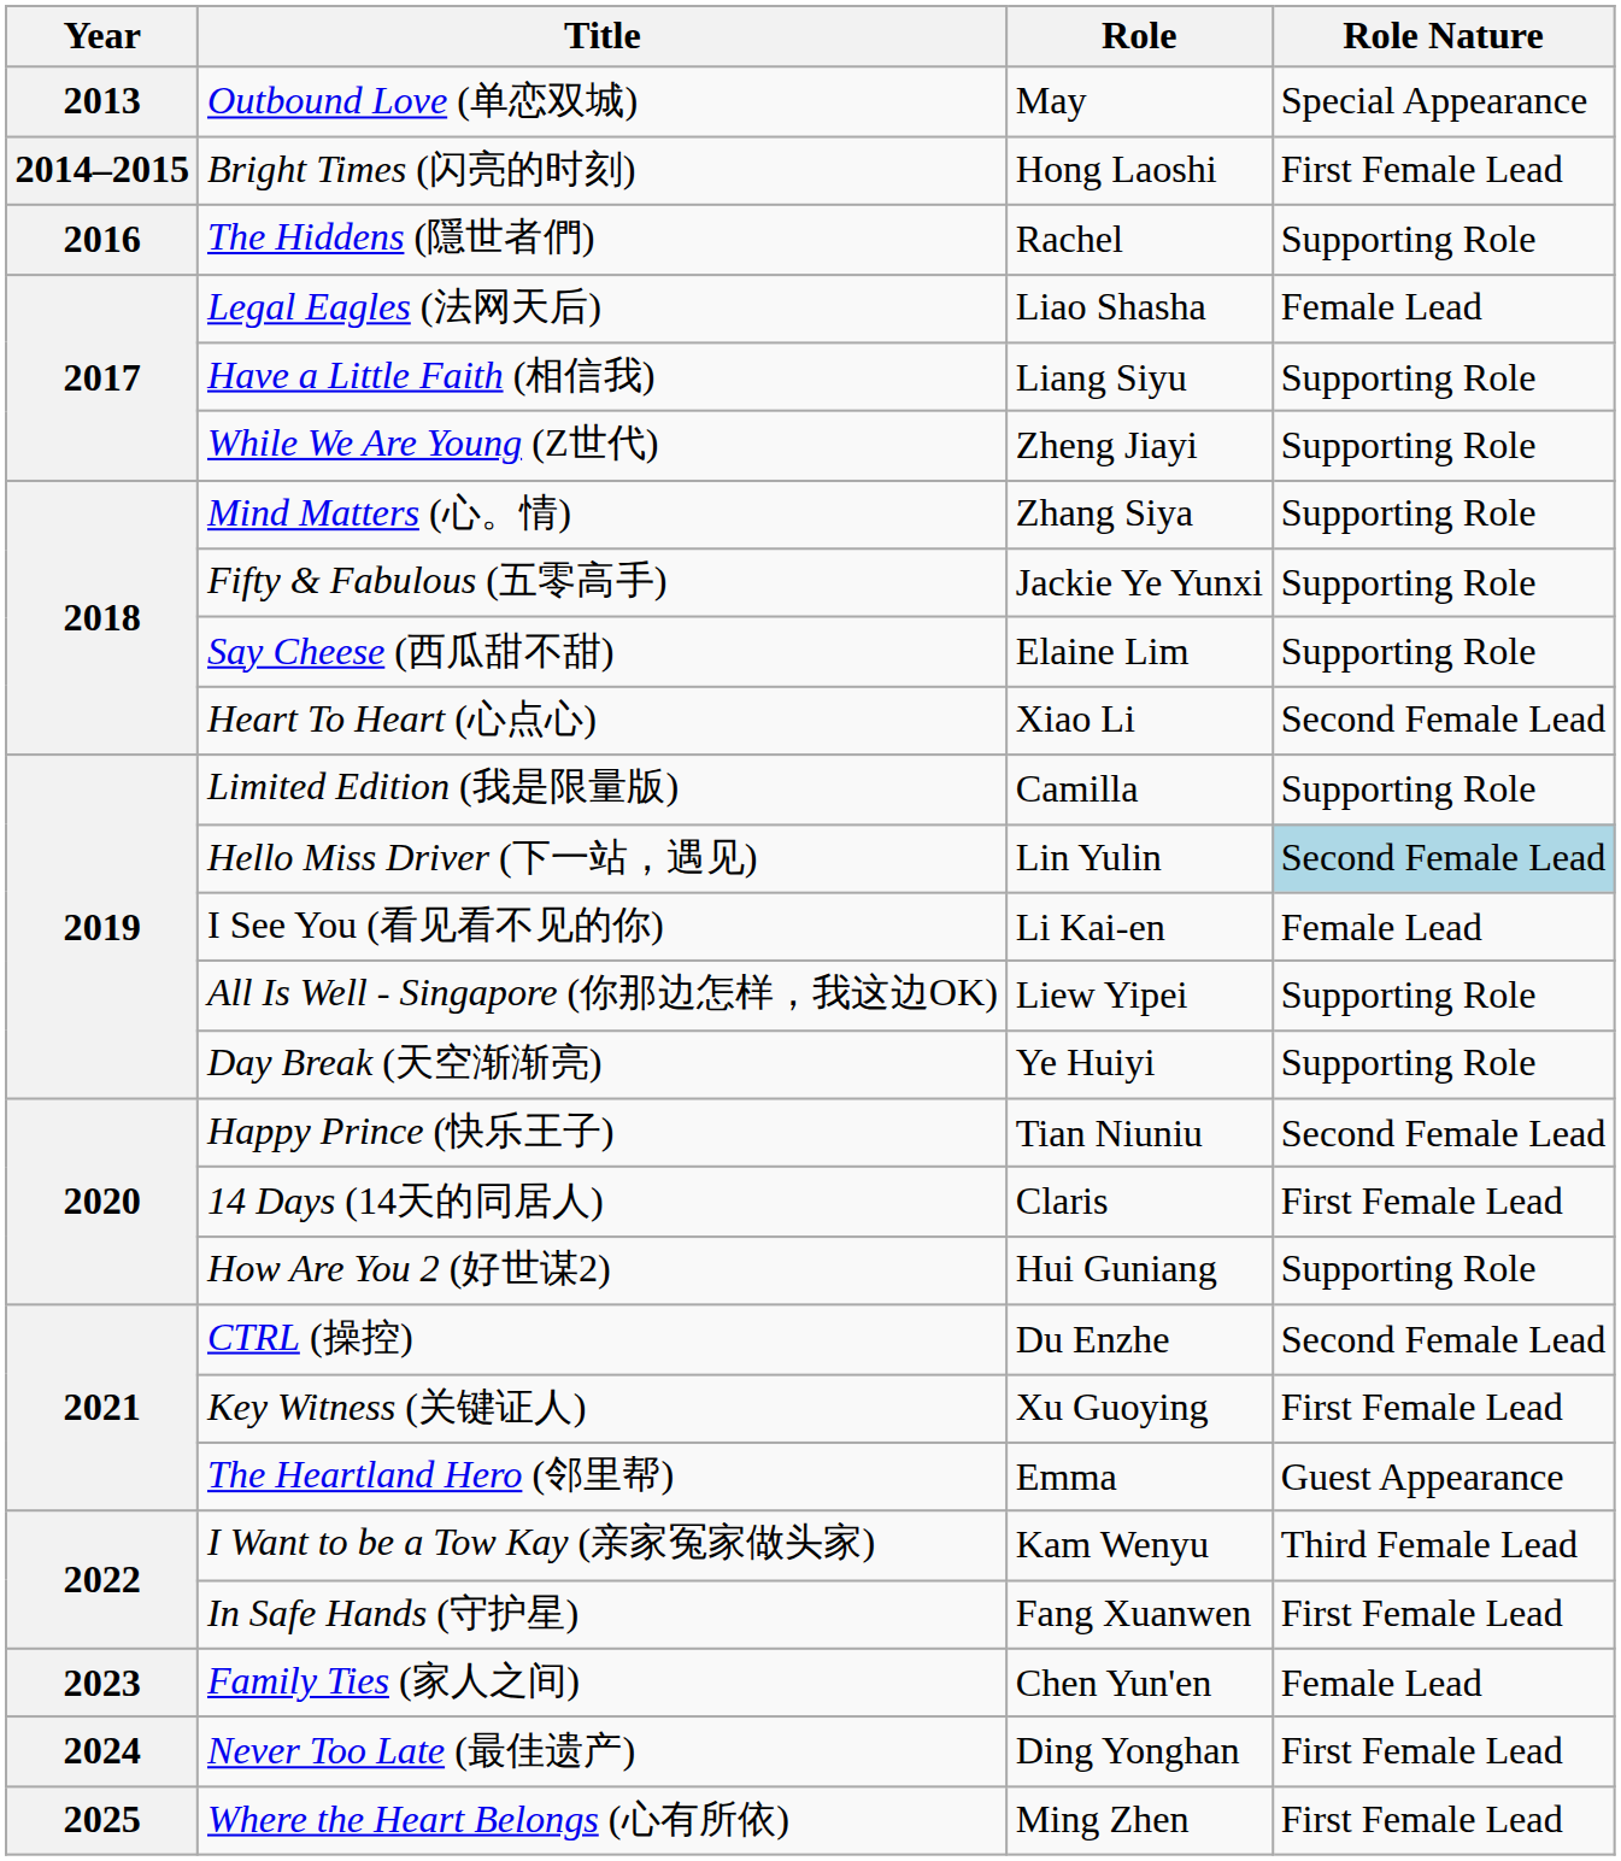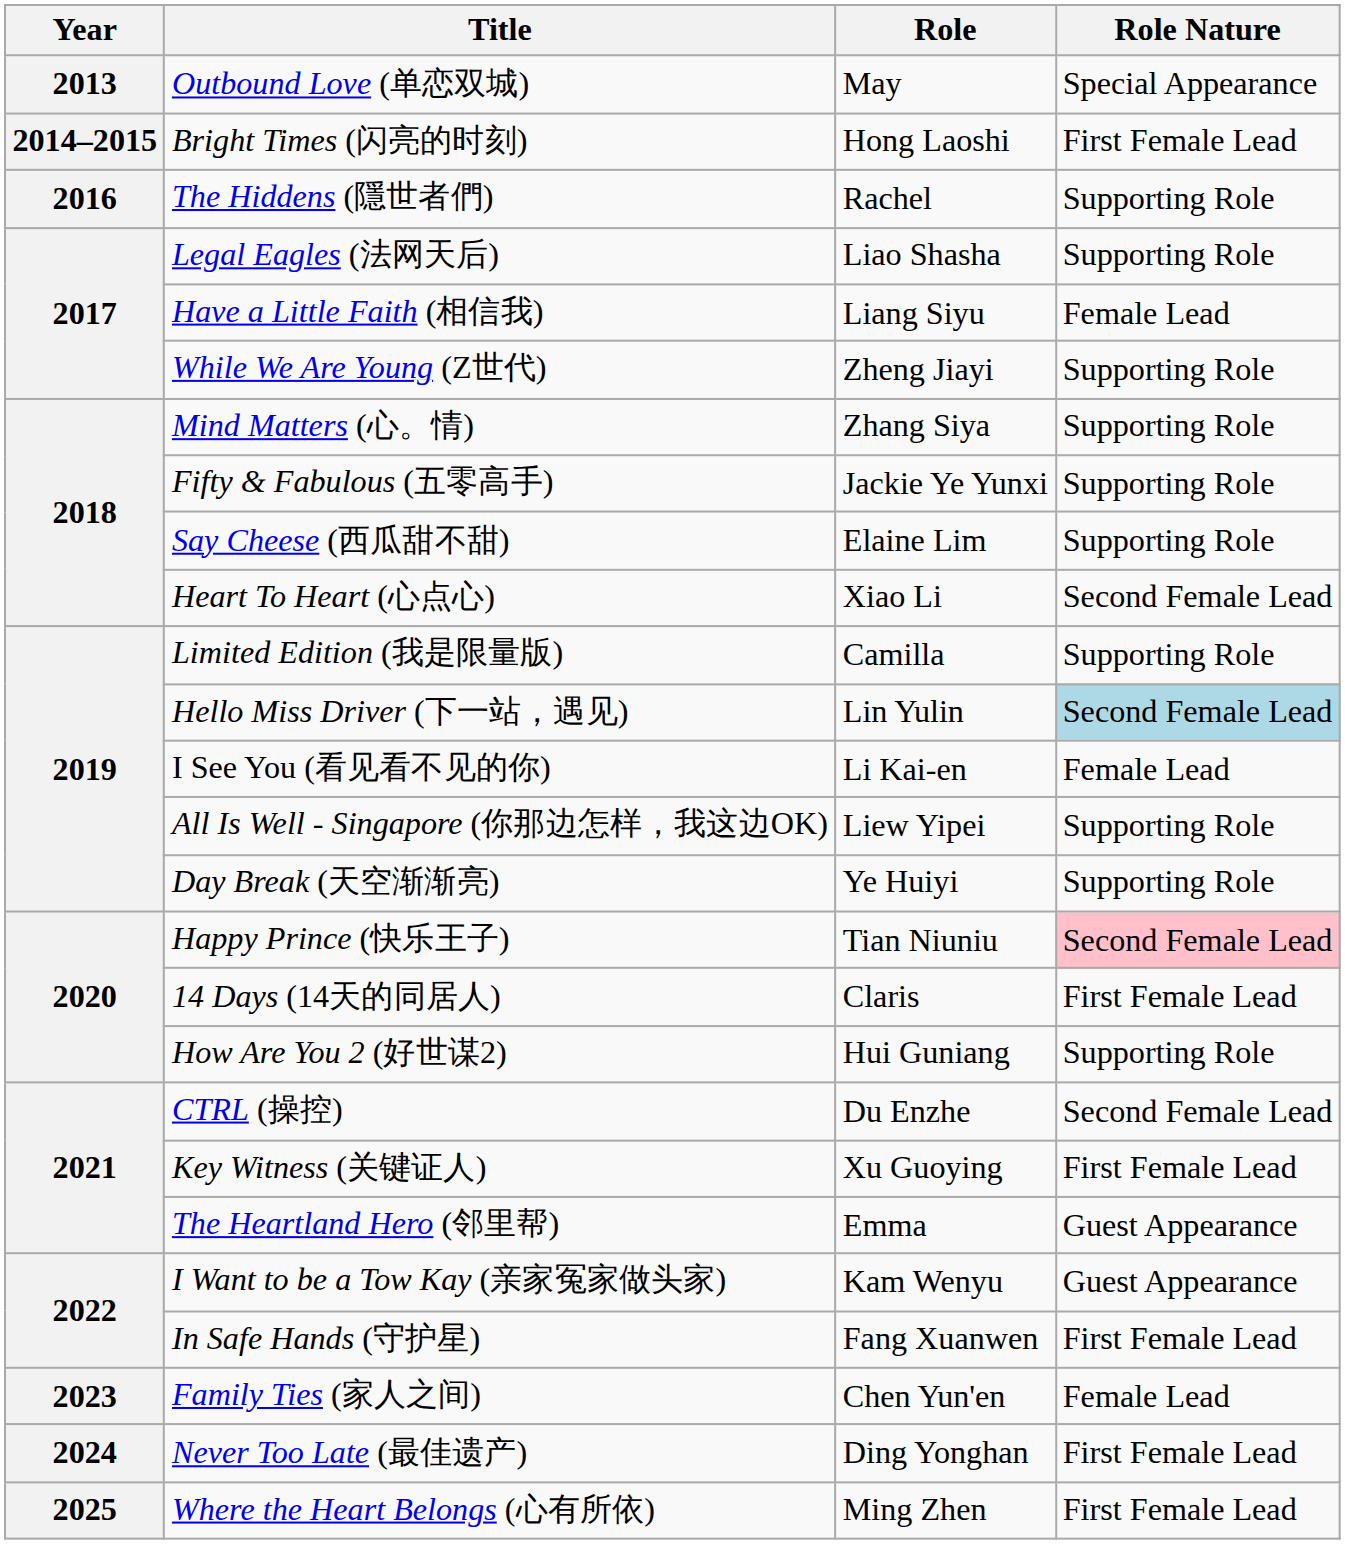Legal Eagles (法网天后) | Role Nature: Female Lead -> Supporting Role
Have a Little Faith (相信我) | Role Nature: Supporting Role -> Female Lead
Happy Prince (快乐王子) | Role Nature: no background -> pink background
I Want to be a Tow Kay (亲家冤家做头家) | Role Nature: Third Female Lead -> Guest Appearance
